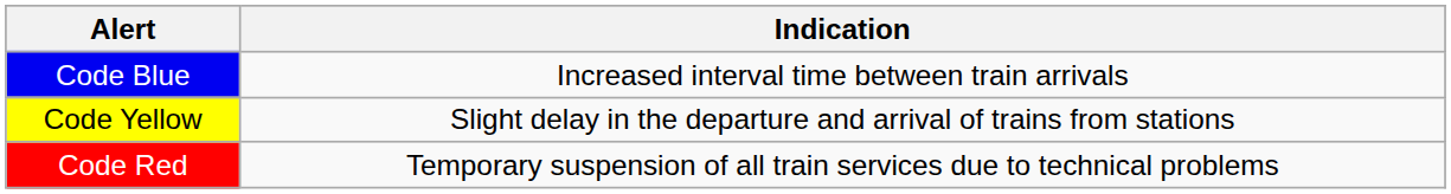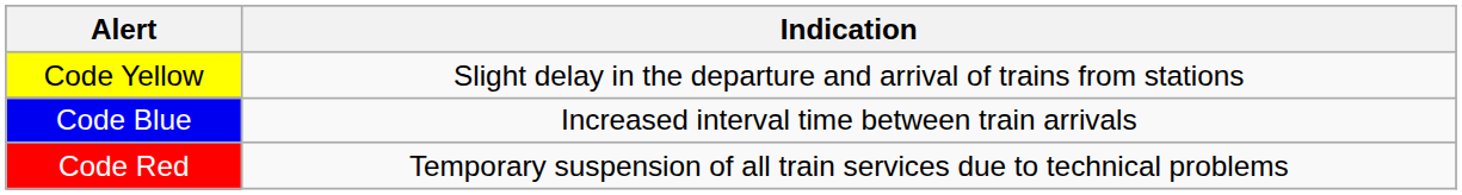rows swapped: Code Blue <-> Code Yellow
